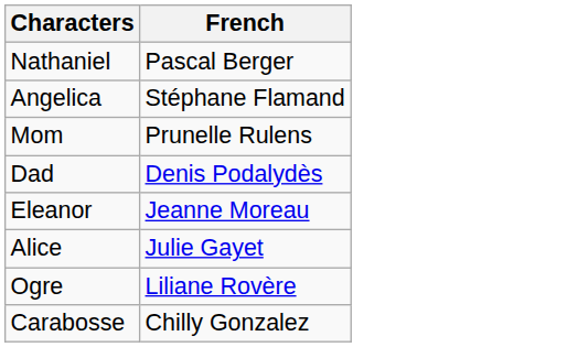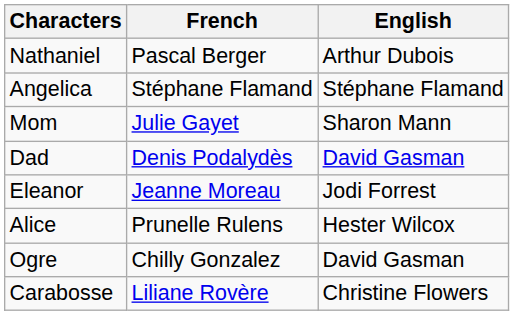+ column: English | Arthur Dubois | Stéphane Flamand | Sharon Mann | David Gasman | Jodi Forrest | Hester Wilcox | David Gasman | Christine Flowers
Mom | French: Prunelle Rulens -> Julie Gayet
Alice | French: Julie Gayet -> Prunelle Rulens
Ogre | French: Liliane Rovère -> Chilly Gonzalez
Carabosse | French: Chilly Gonzalez -> Liliane Rovère
